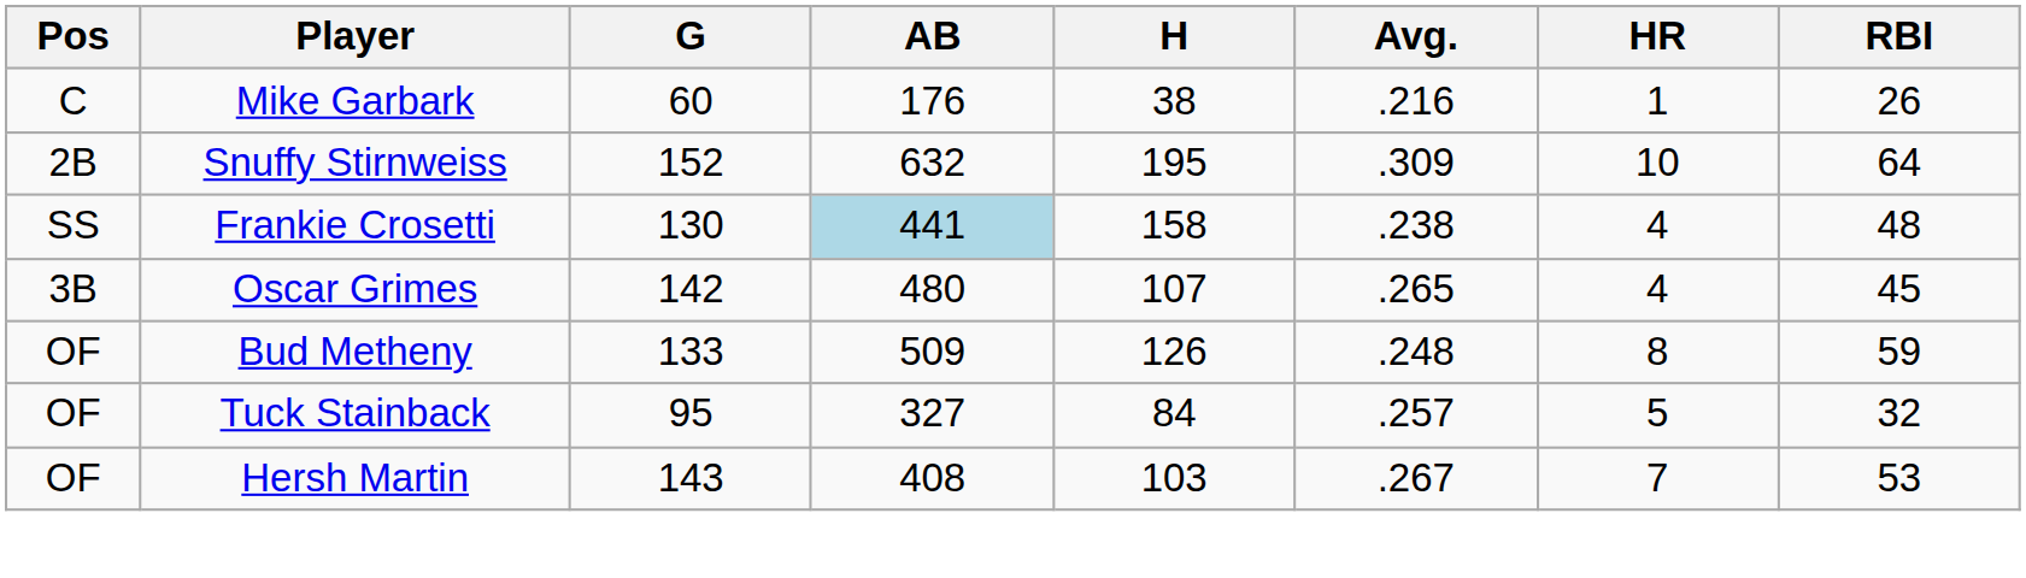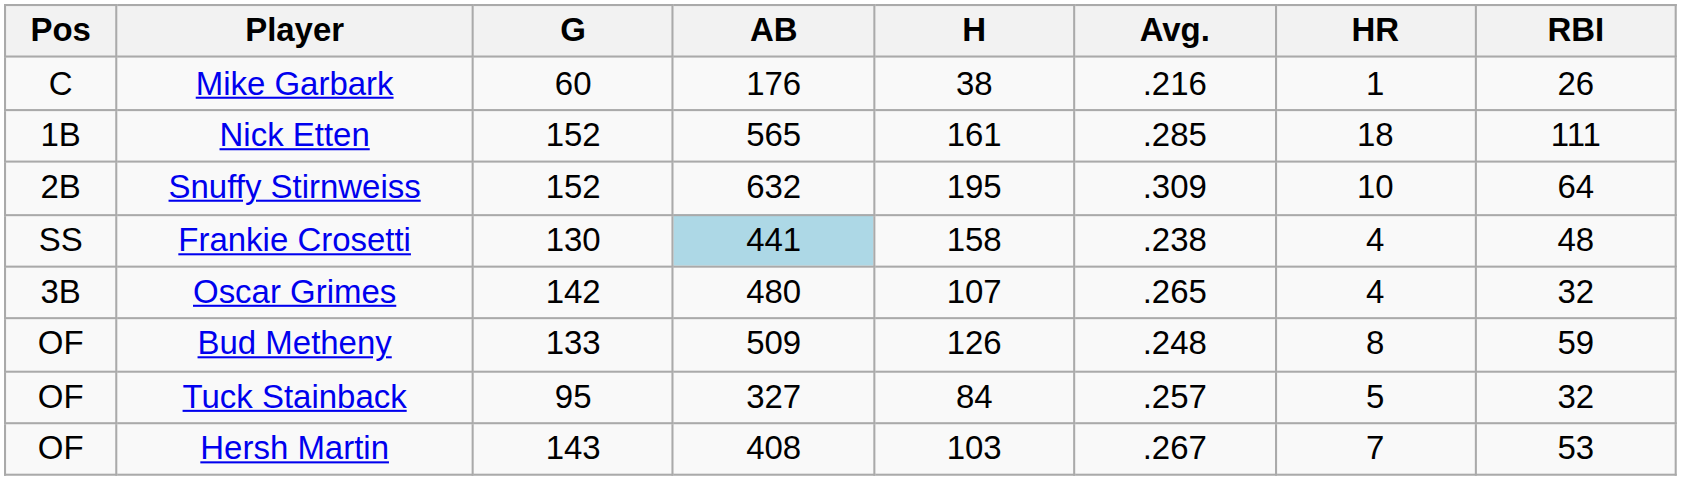+ row: 1B | Nick Etten | 152 | 565 | 161 | .285 | 18 | 111
Oscar Grimes | RBI: 45 -> 32
